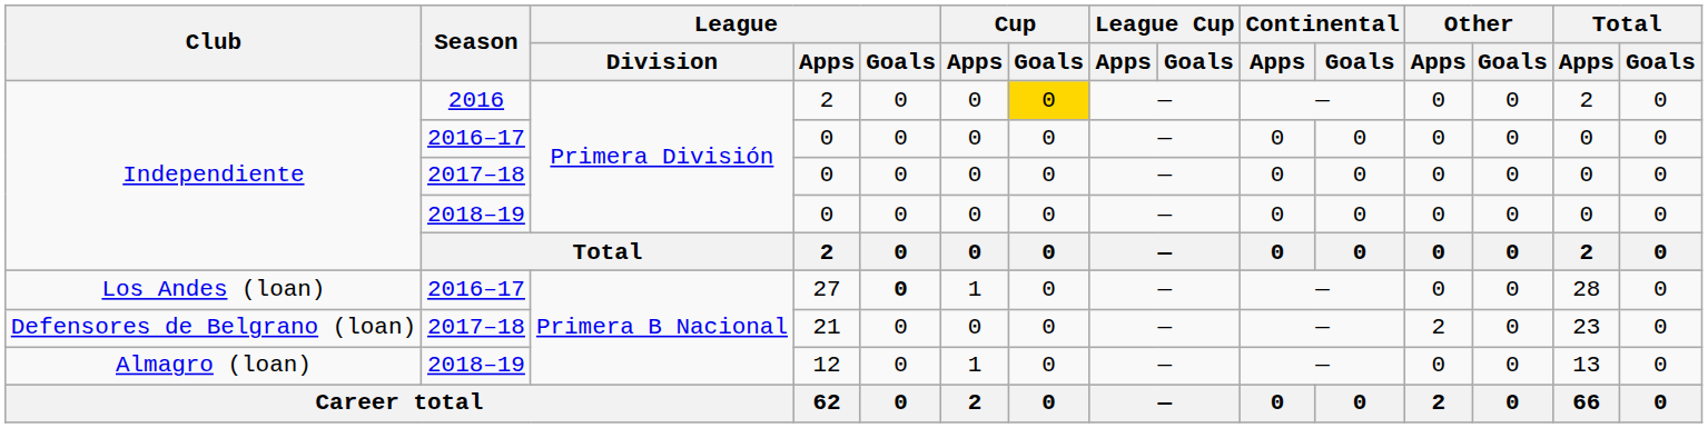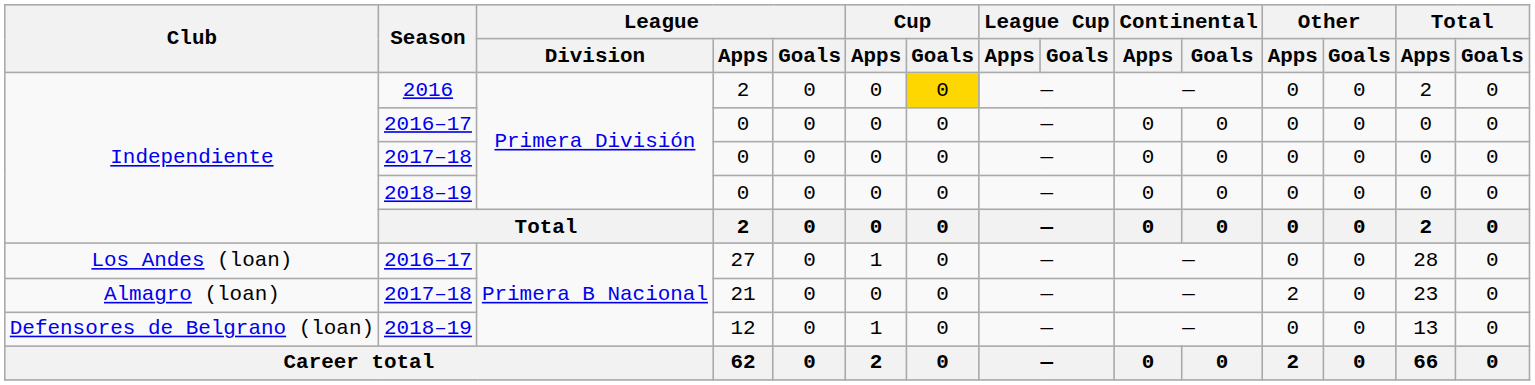27 | League / Goals: bold -> normal
21 | Club: Defensores de Belgrano (loan) -> Almagro (loan)
12 | Club: Almagro (loan) -> Defensores de Belgrano (loan)
